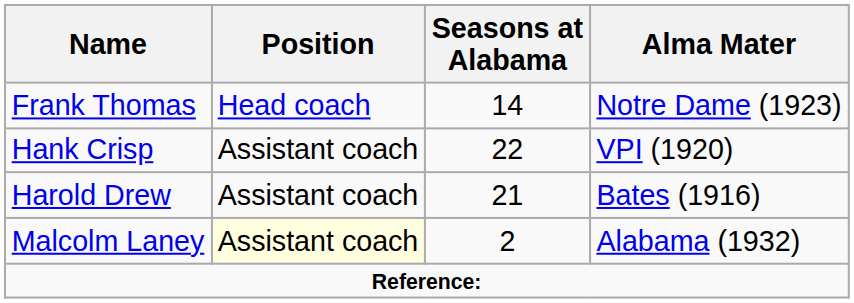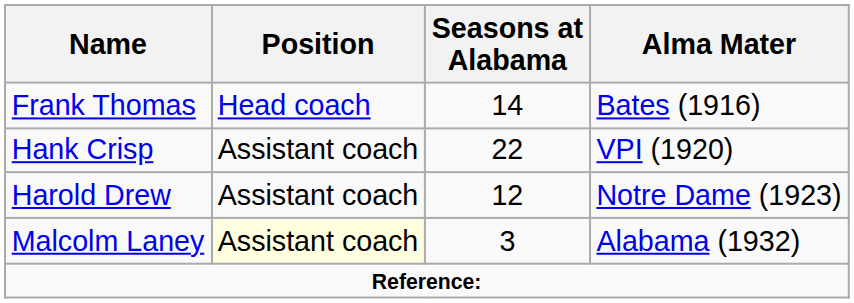Frank Thomas | Alma Mater: Notre Dame (1923) -> Bates (1916)
Harold Drew | Seasons at Alabama: 21 -> 12
Harold Drew | Alma Mater: Bates (1916) -> Notre Dame (1923)
Malcolm Laney | Seasons at Alabama: 2 -> 3
